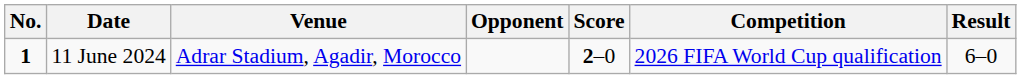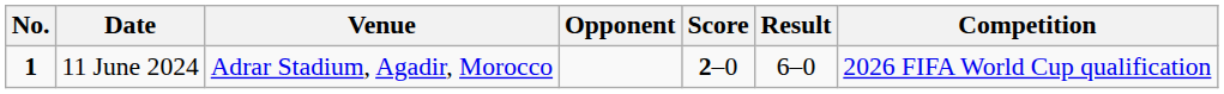columns swapped: Result <-> Competition
